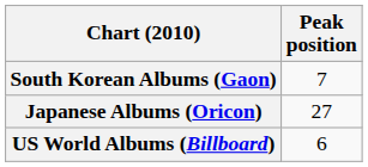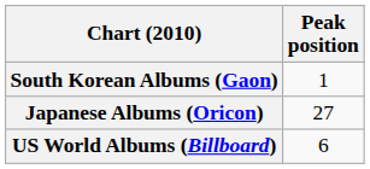South Korean Albums (Gaon) | Peak position: 7 -> 1
